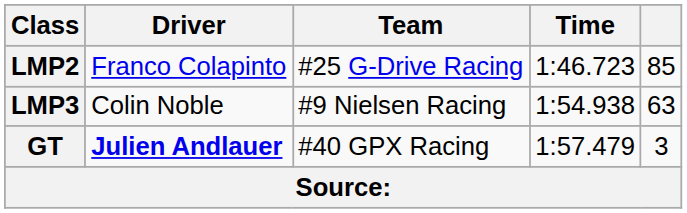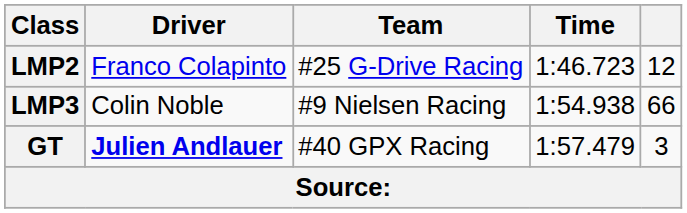LMP2 | column 5: 85 -> 12
LMP3 | column 5: 63 -> 66
